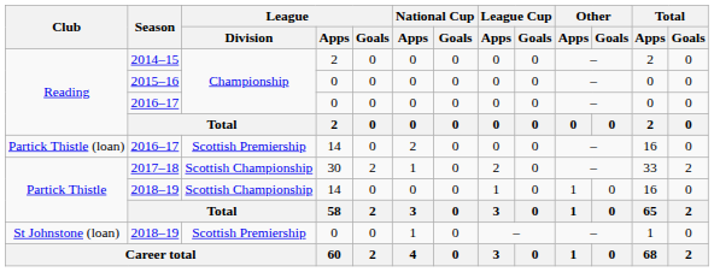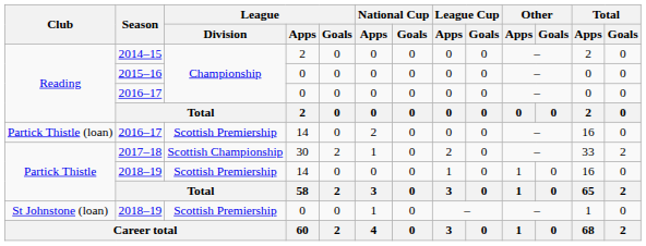Partick Thistle / 2018–19 | League / Division: Scottish Championship -> Scottish Premiership
